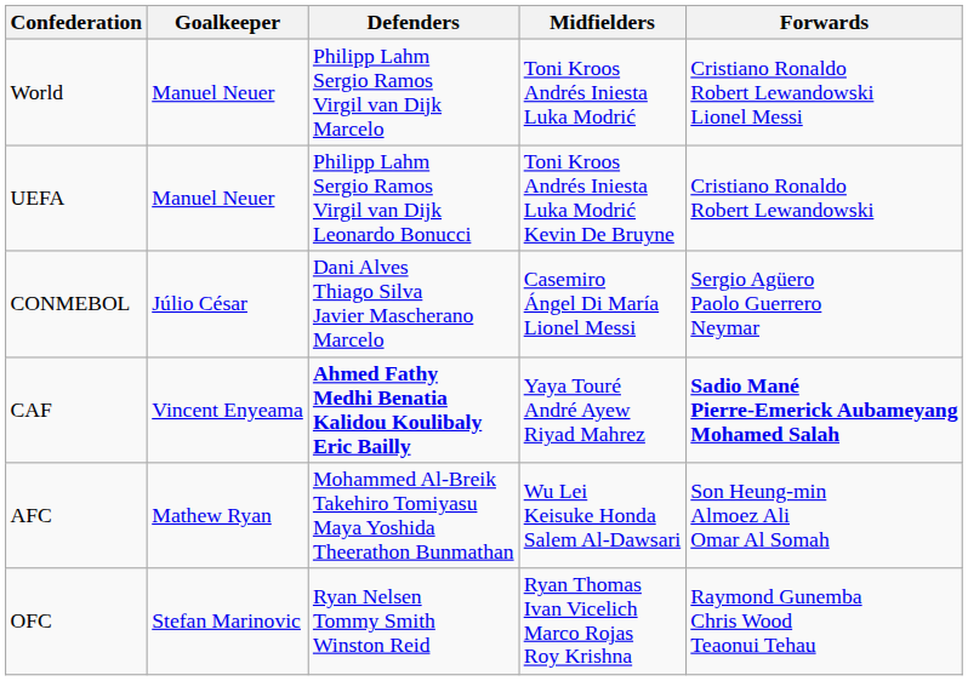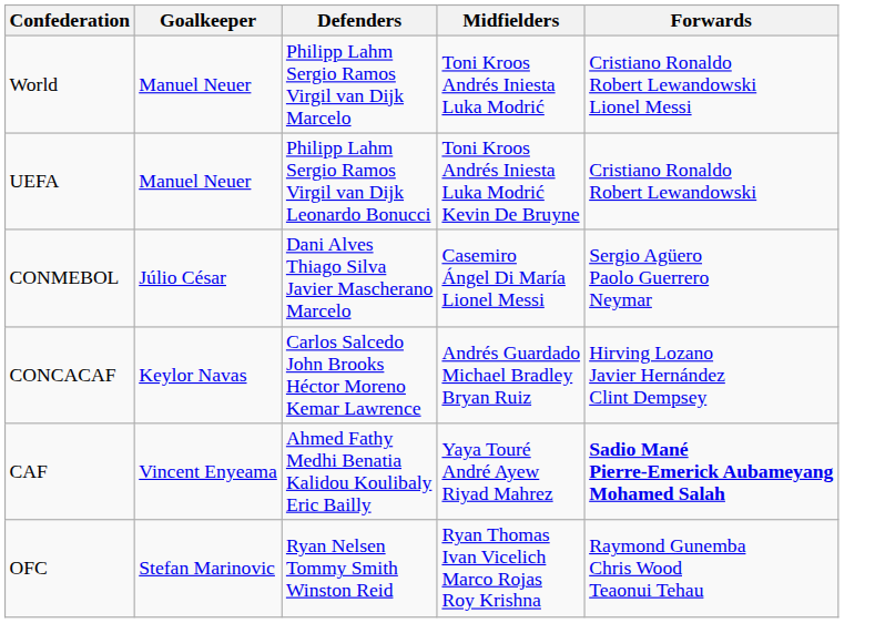+ row: CONCACAF | Keylor Navas | Carlos Salcedo John Brooks Héctor Moreno Kemar Lawrence | Andrés Guardado Michael Bradley Bryan Ruiz | Hirving Lozano Javier Hernández Clint Dempsey
CAF | Defenders: bold -> normal
- row: AFC | Mathew Ryan | Mohammed Al-Breik Takehiro Tomiyasu Maya Yoshida Theerathon Bunmathan | Wu Lei Keisuke Honda Salem Al-Dawsari | Son Heung-min Almoez Ali Omar Al Somah
